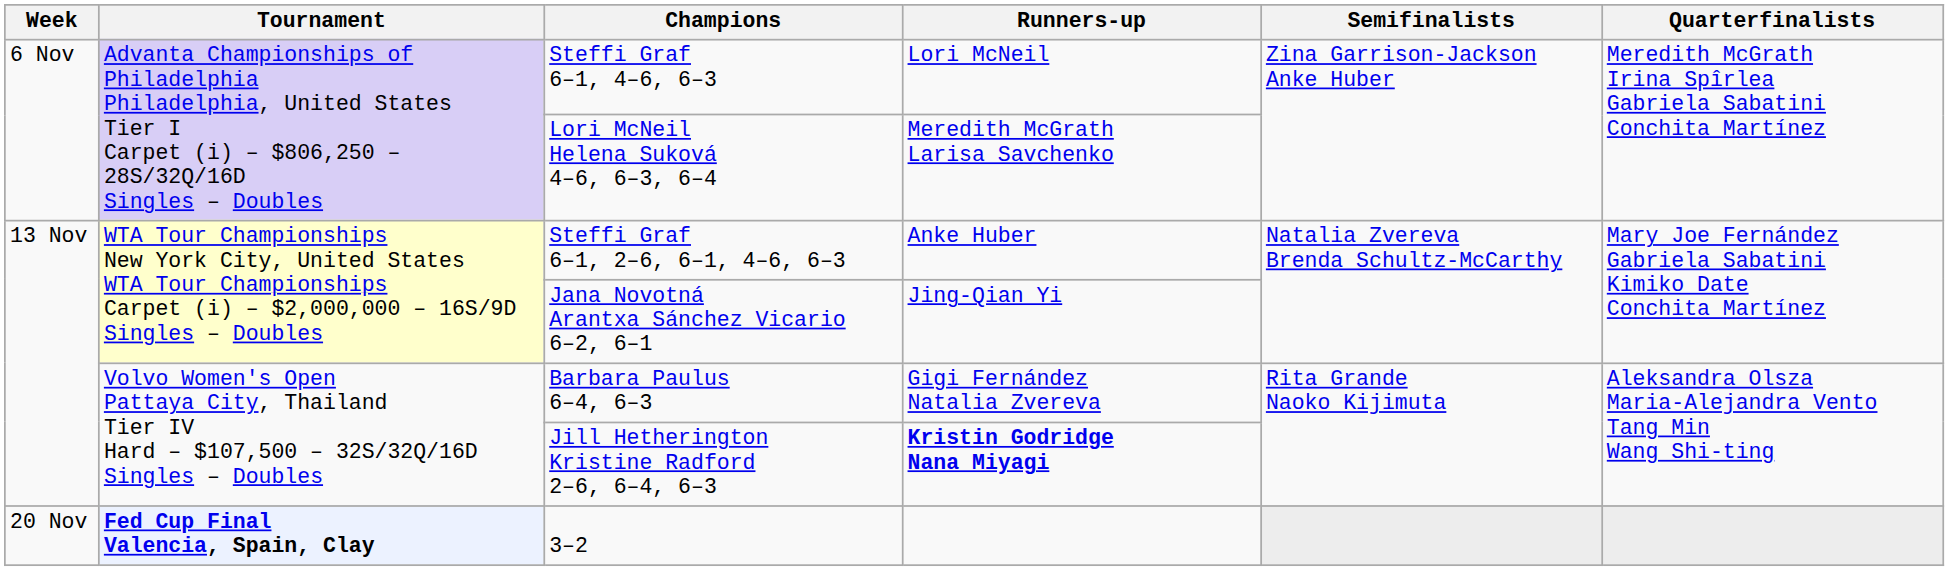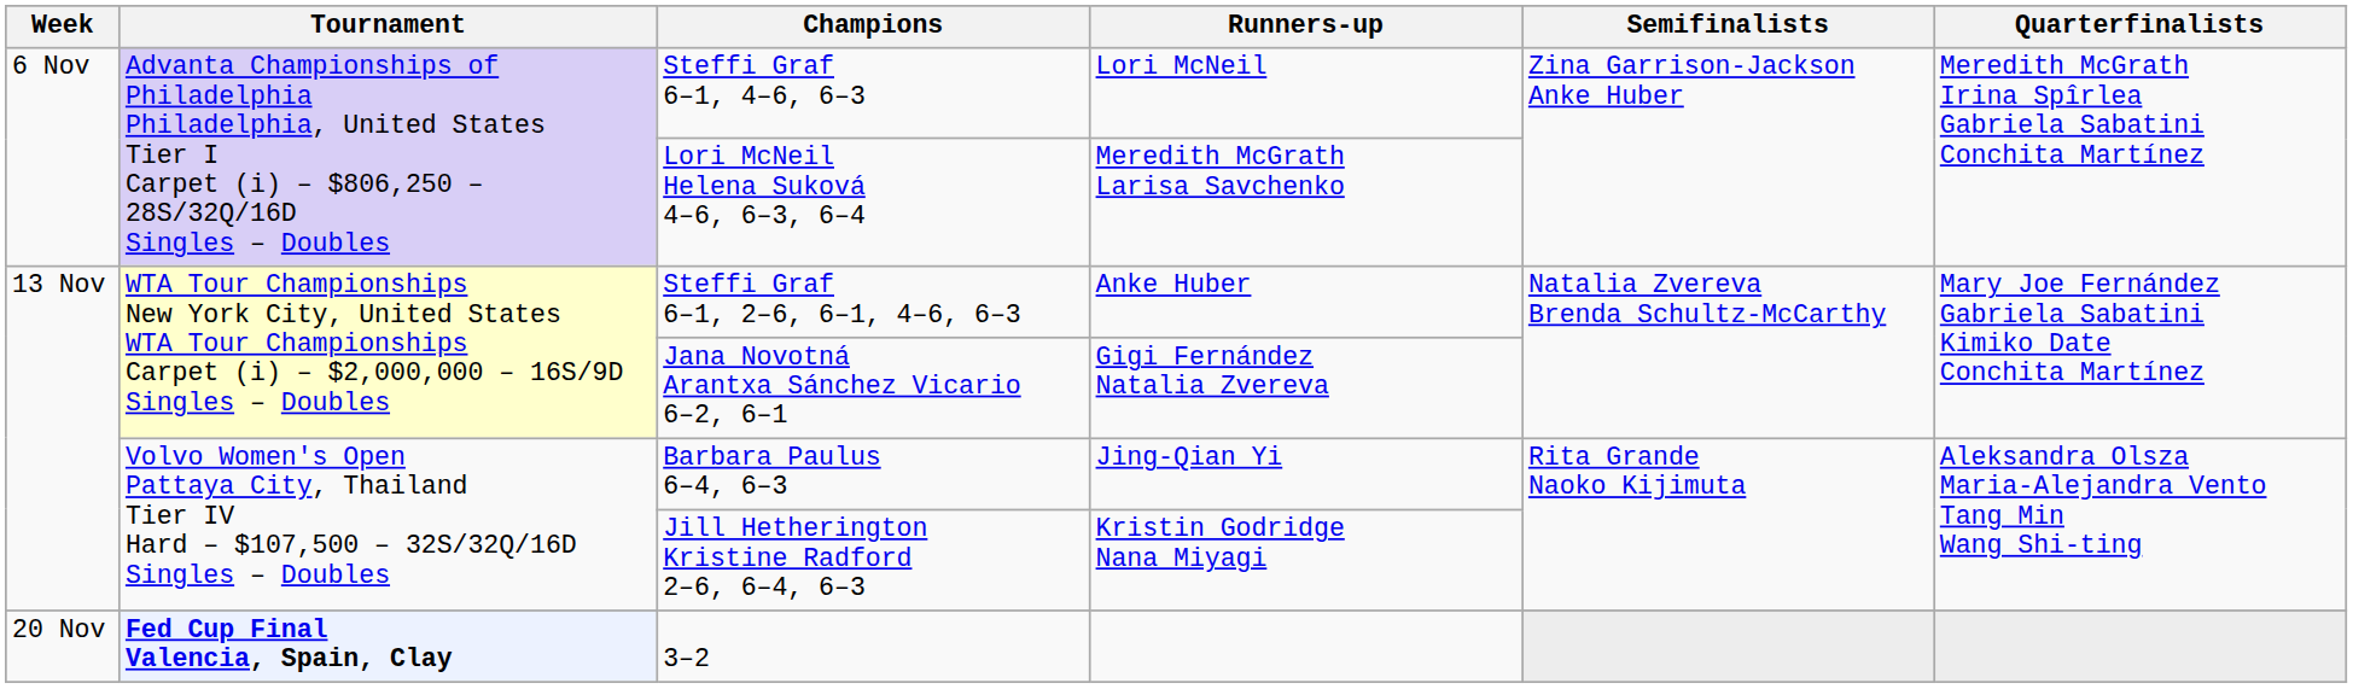Jana Novotná Arantxa Sánchez Vicario 6–2, 6–1 | Runners-up: Jing-Qian Yi -> Gigi Fernández Natalia Zvereva
Barbara Paulus 6–4, 6–3 | Runners-up: Gigi Fernández Natalia Zvereva -> Jing-Qian Yi
Jill Hetherington Kristine Radford 2–6, 6–4, 6–3 | Runners-up: bold -> normal
